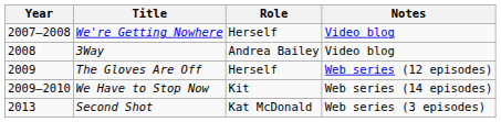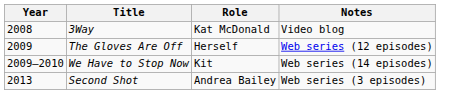- row: 2007–2008 | We're Getting Nowhere | Herself | Video blog
3Way | Role: Andrea Bailey -> Kat McDonald
Second Shot | Role: Kat McDonald -> Andrea Bailey
